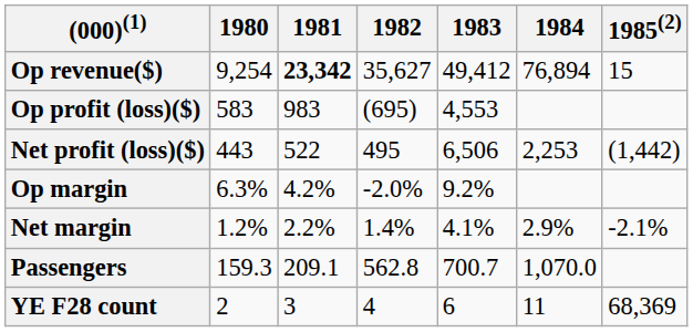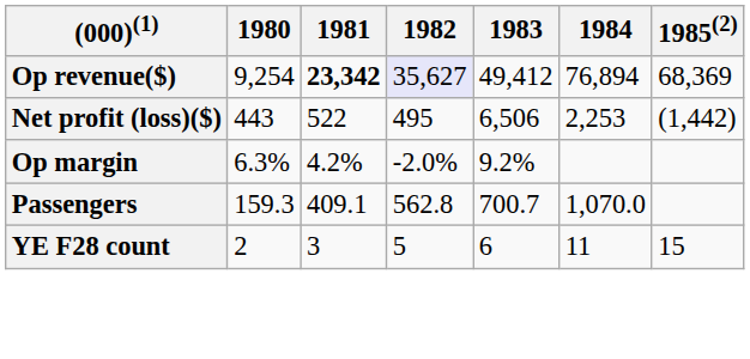Op revenue($) | 1982: no background -> lavender background
Op revenue($) | 1985(2): 15 -> 68,369
- row: Op profit (loss)($) | 583 | 983 | (695) | 4,553
- row: Net margin | 1.2% | 2.2% | 1.4% | 4.1% | 2.9% | -2.1%
Passengers | 1981: 209.1 -> 409.1
YE F28 count | 1982: 4 -> 5
YE F28 count | 1985(2): 68,369 -> 15
